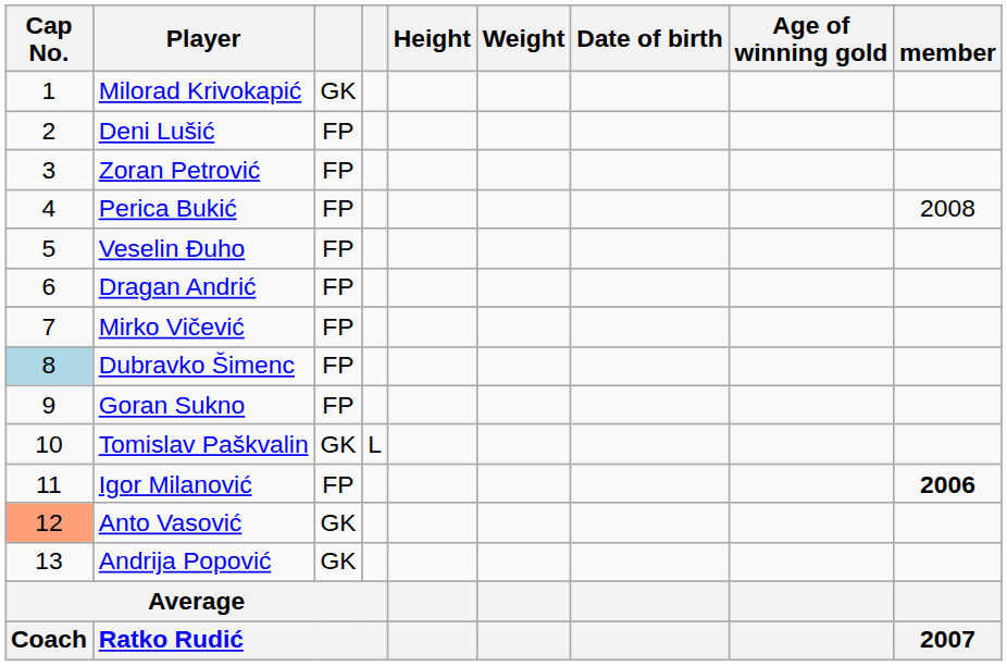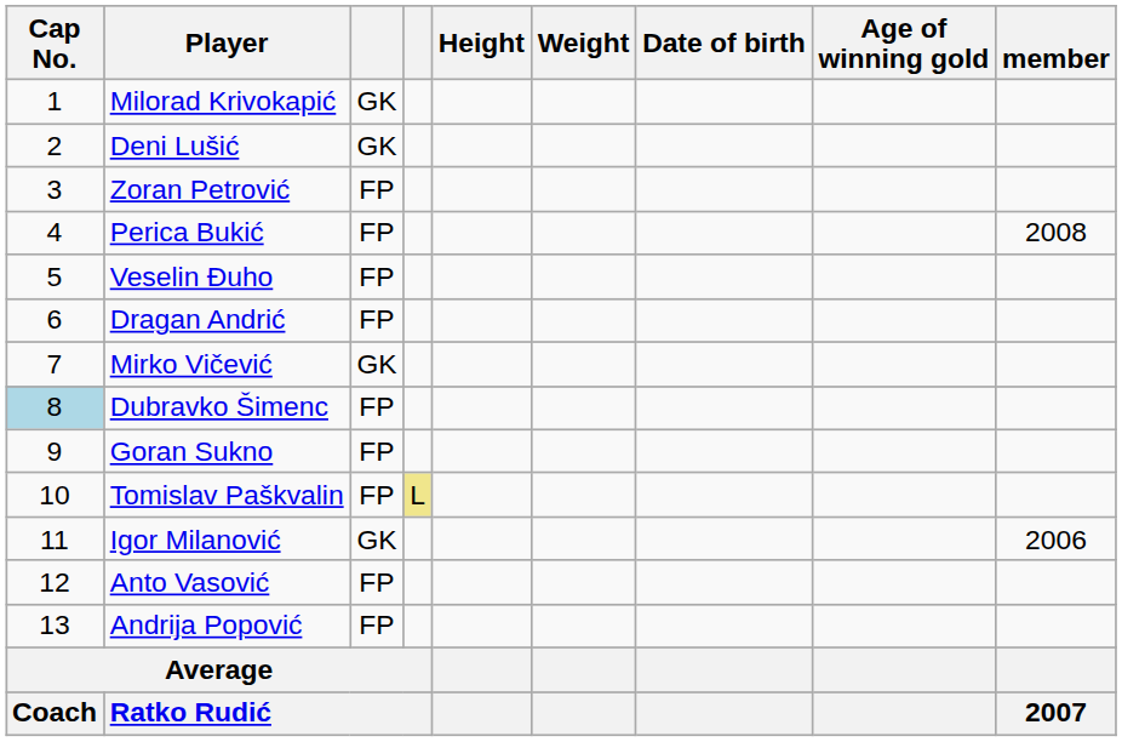Deni Lušić | column 3: FP -> GK
Mirko Vičević | column 3: FP -> GK
Tomislav Paškvalin | column 3: GK -> FP
Tomislav Paškvalin | column 4: no background -> khaki background
Igor Milanović | column 3: FP -> GK
Igor Milanović | member: bold -> normal
Anto Vasović | Cap No.: lightsalmon background -> no background
Anto Vasović | column 3: GK -> FP
Andrija Popović | column 3: GK -> FP
